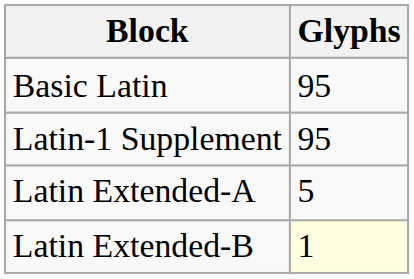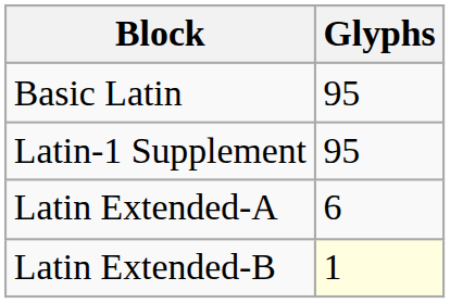Latin Extended-A | Glyphs: 5 -> 6
